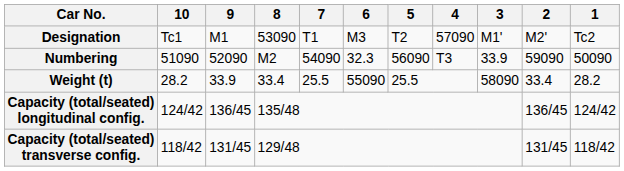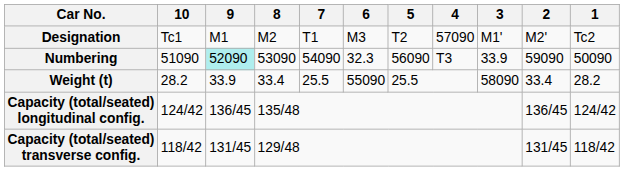Designation | 8: 53090 -> M2
Numbering | 9: no background -> paleturquoise background
Numbering | 8: M2 -> 53090
